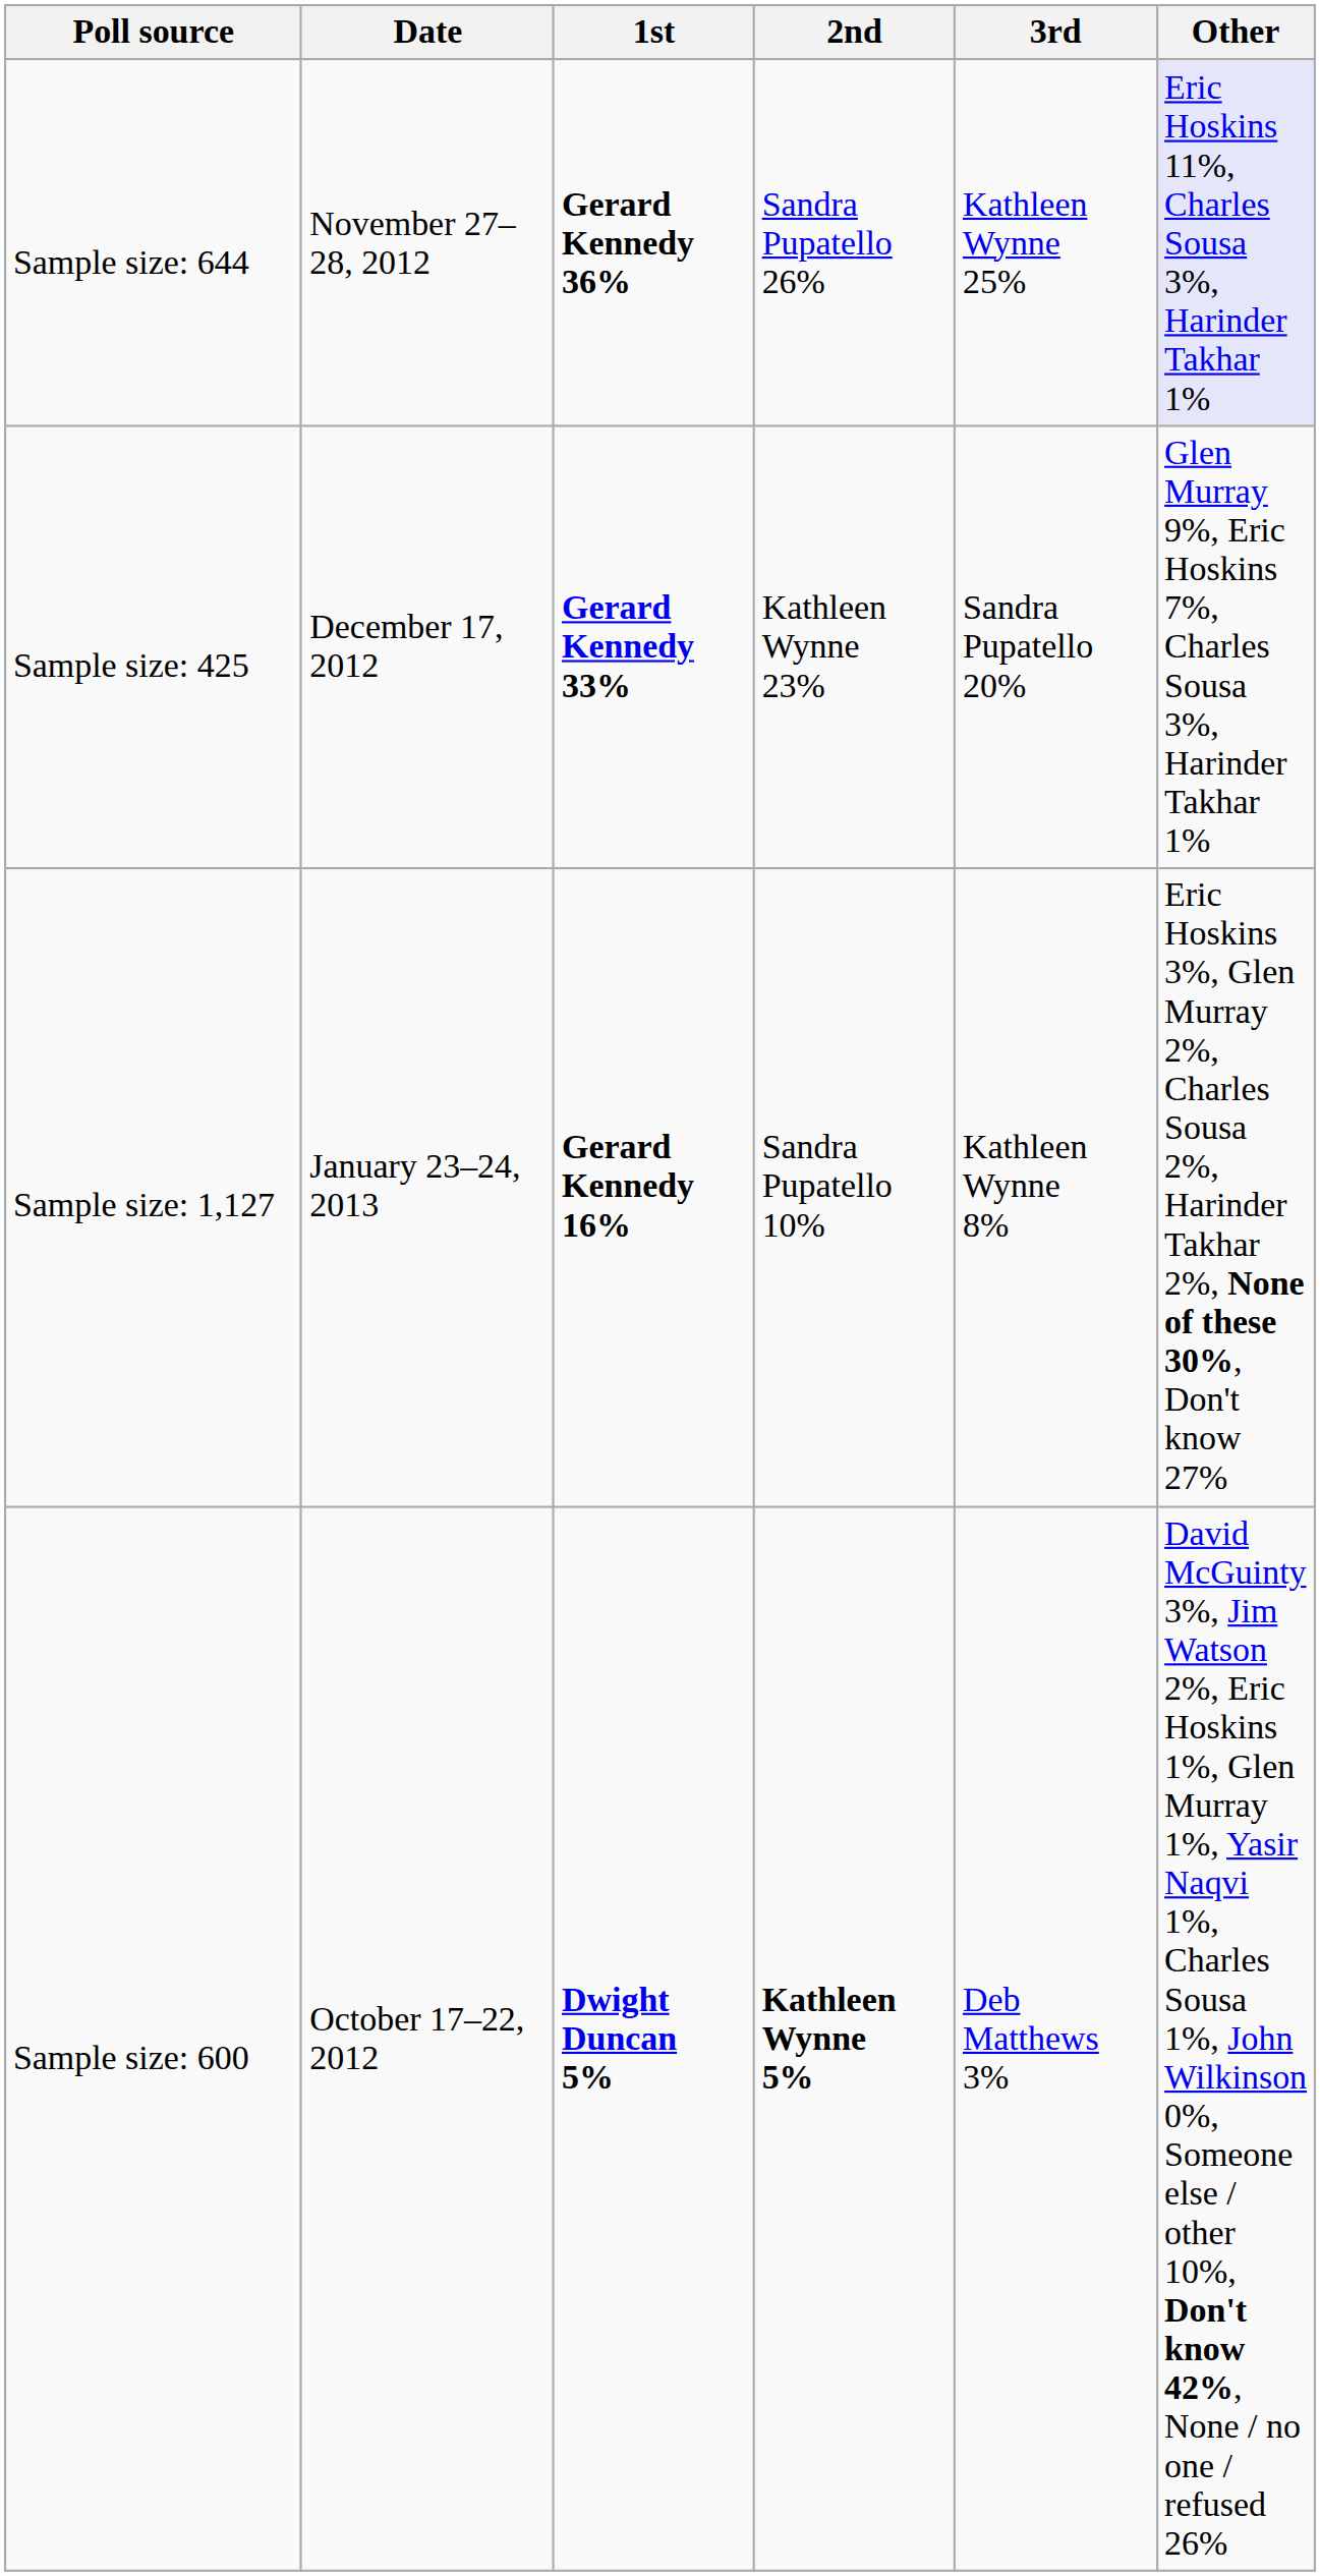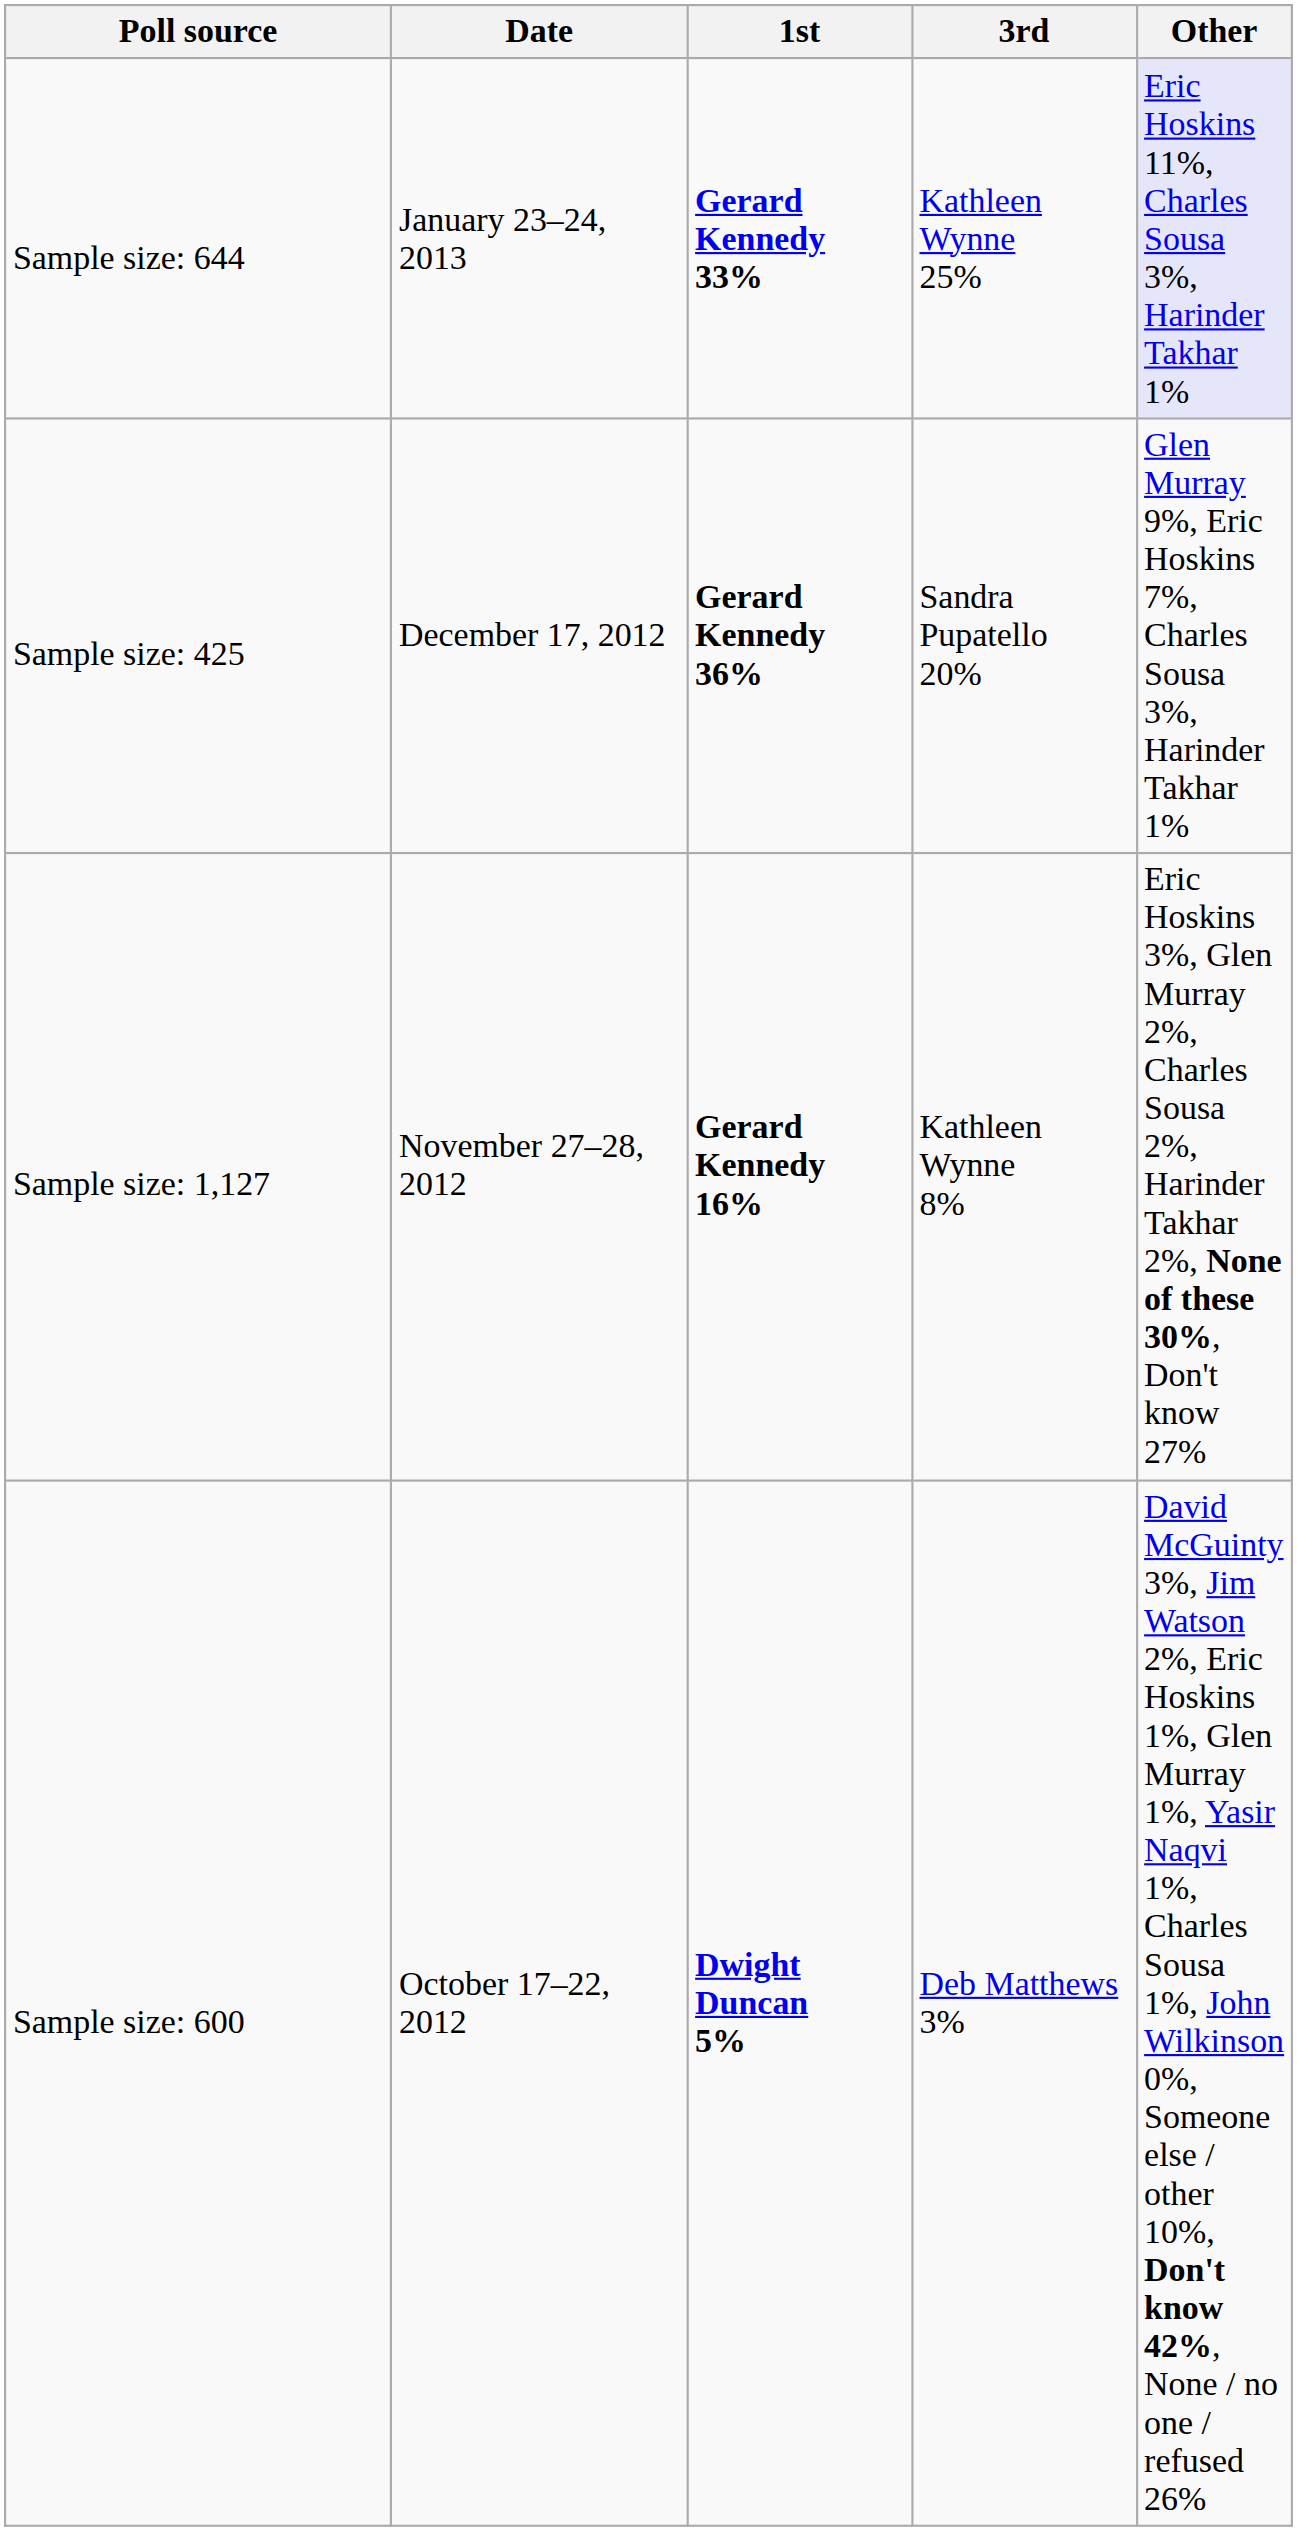- column: 2nd | Sandra Pupatello 26% | Kathleen Wynne 23% | Sandra Pupatello 10% | Kathleen Wynne 5%
Sample size: 644 | Date: November 27–28, 2012 -> January 23–24, 2013
Sample size: 644 | 1st: Gerard Kennedy 36% -> Gerard Kennedy 33%
Sample size: 425 | 1st: Gerard Kennedy 33% -> Gerard Kennedy 36%
Sample size: 1,127 | Date: January 23–24, 2013 -> November 27–28, 2012
